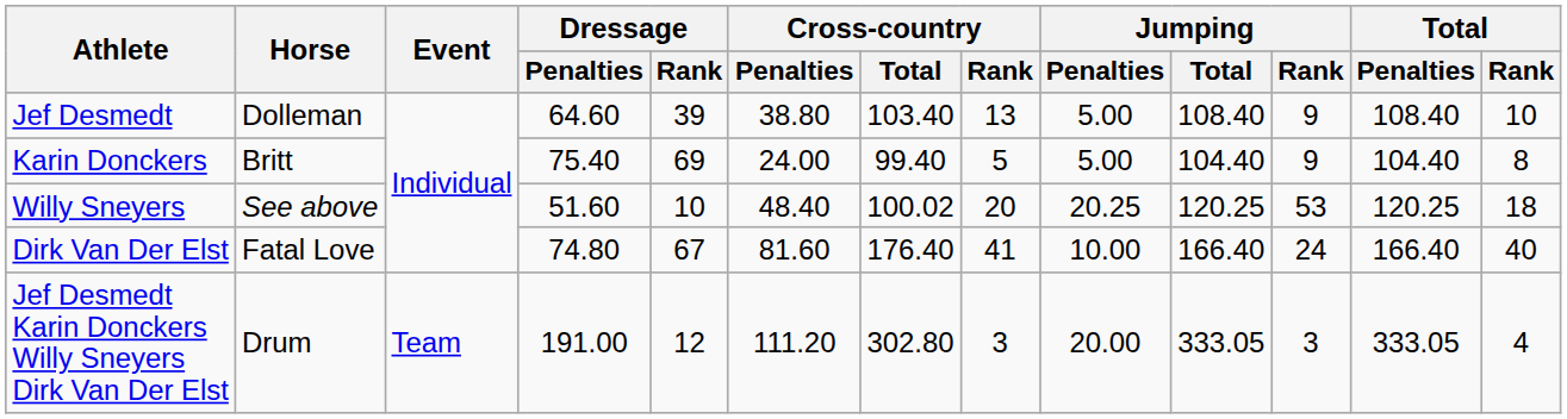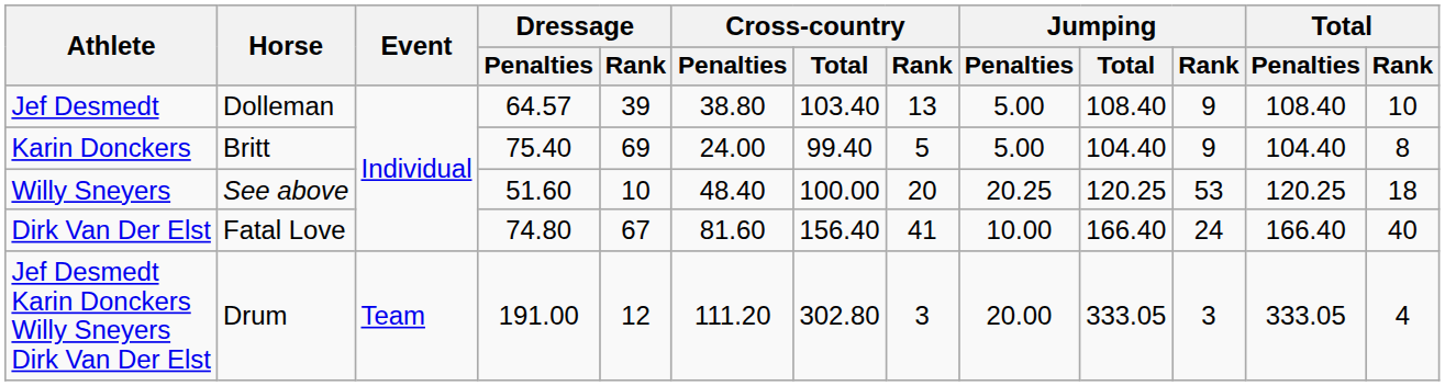Jef Desmedt | Dressage / Penalties: 64.60 -> 64.57
Willy Sneyers | Cross-country / Total: 100.02 -> 100.00
Dirk Van Der Elst | Cross-country / Total: 176.40 -> 156.40
